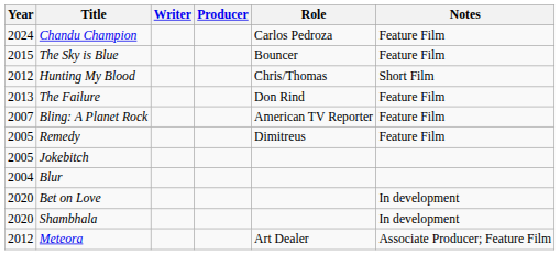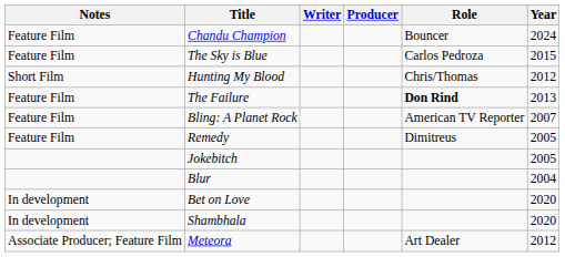columns swapped: Year <-> Notes
Chandu Champion | Role: Carlos Pedroza -> Bouncer
The Sky is Blue | Role: Bouncer -> Carlos Pedroza
The Failure | Role: normal -> bold
